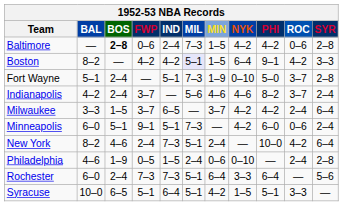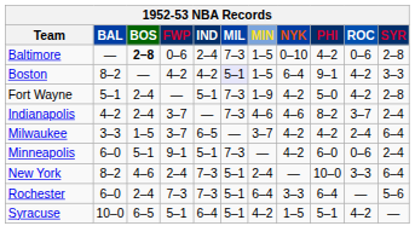Baltimore | NYK: 4–2 -> 0–10
Fort Wayne | NYK: 0–10 -> 4–2
Fort Wayne | ROC: 3–7 -> 4–2
Indianapolis | MIL: 5–6 -> 7–3
New York | ROC: 4–2 -> 3–3
- row: Philadelphia | 4–6 | 1–9 | 0–5 | 1–5 | 2–4 | 0–6 | 0–10 | — | 2–4 | 2–8
Syracuse | ROC: 3–3 -> 4–2
